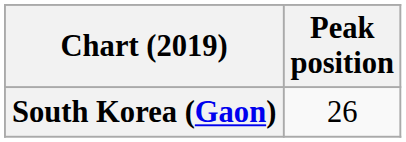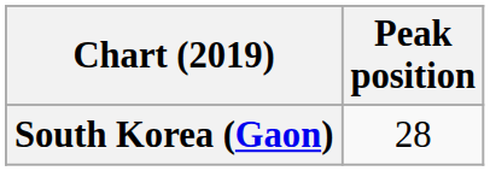South Korea (Gaon) | Peak position: 26 -> 28
